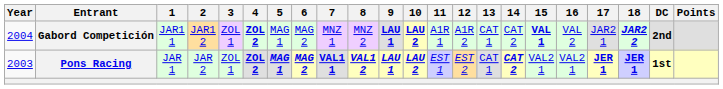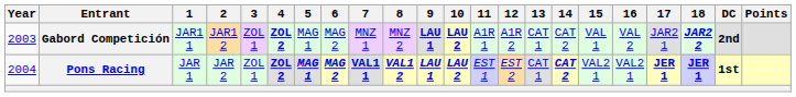Gabord Competición | Year: 2004 -> 2003
Gabord Competición | 15: bold -> normal
Pons Racing | Year: 2003 -> 2004
